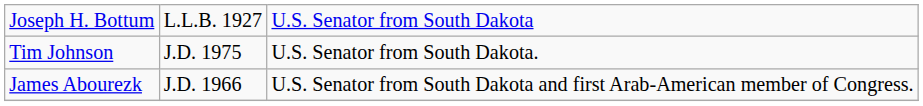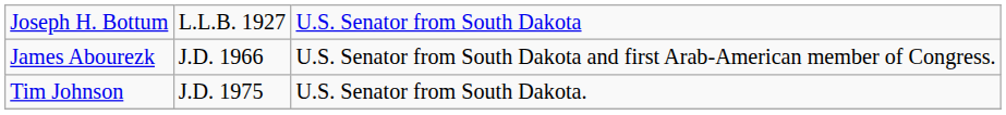rows swapped: James Abourezk <-> Tim Johnson
